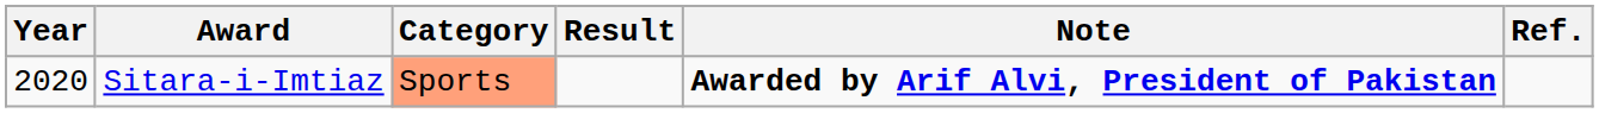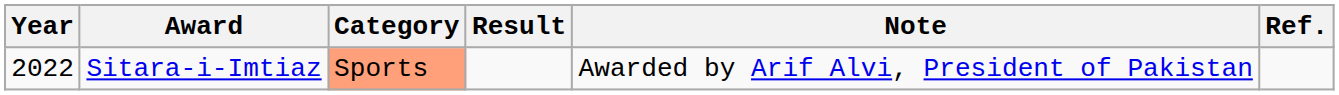Sitara-i-Imtiaz | Year: 2020 -> 2022
Sitara-i-Imtiaz | Note: bold -> normal
